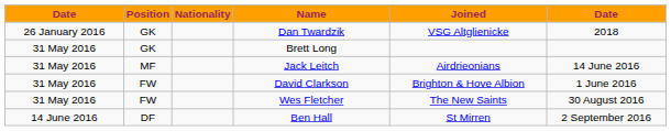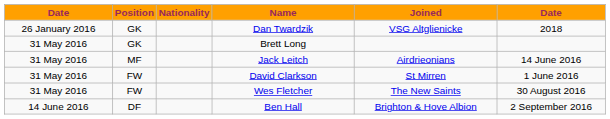David Clarkson | Joined: Brighton & Hove Albion -> St Mirren
Ben Hall | Joined: St Mirren -> Brighton & Hove Albion
